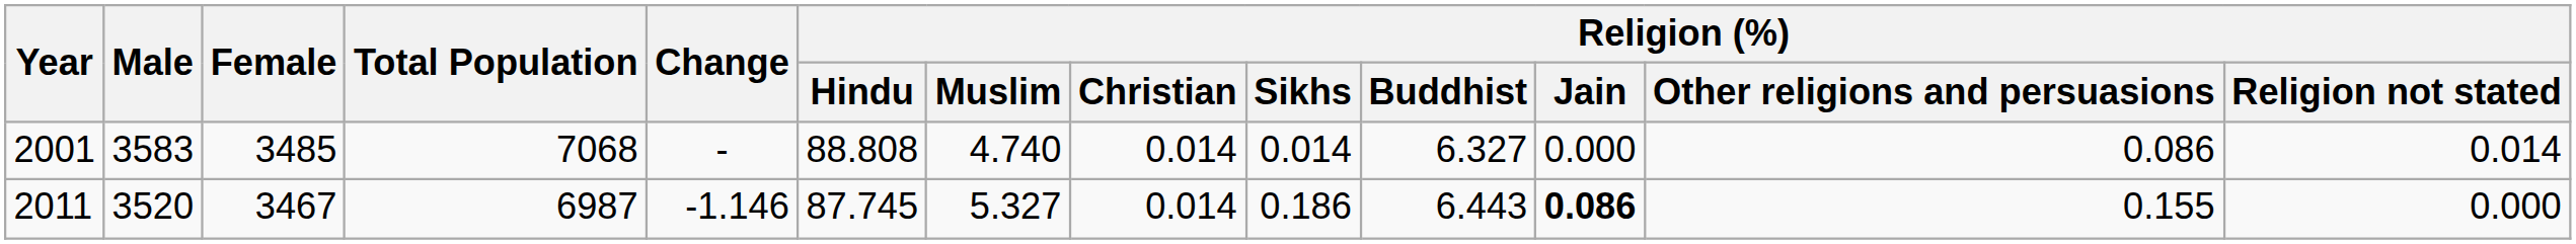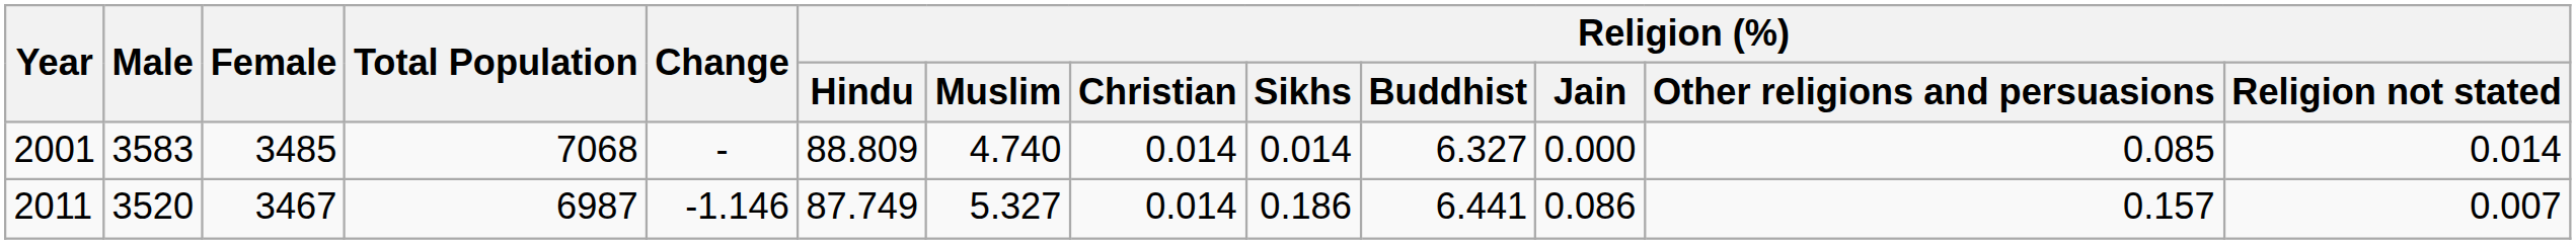2001 | Religion (%) / Hindu: 88.808 -> 88.809
2001 | Religion (%) / Other religions and persuasions: 0.086 -> 0.085
2011 | Religion (%) / Hindu: 87.745 -> 87.749
2011 | Religion (%) / Buddhist: 6.443 -> 6.441
2011 | Religion (%) / Jain: bold -> normal
2011 | Religion (%) / Other religions and persuasions: 0.155 -> 0.157
2011 | Religion (%) / Religion not stated: 0.000 -> 0.007
